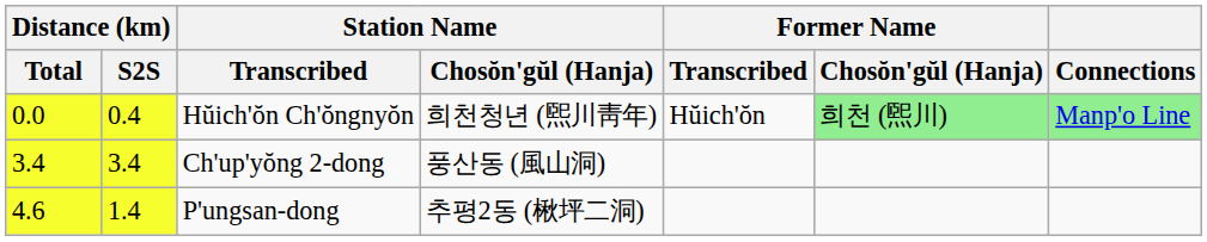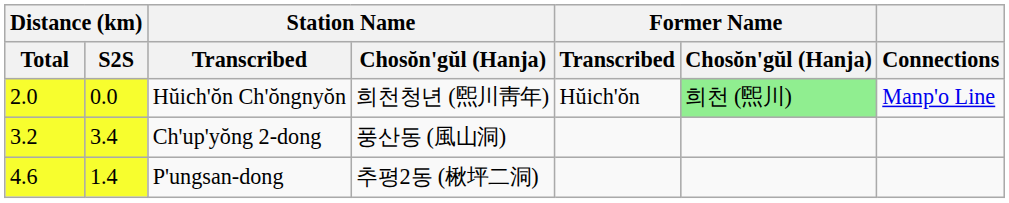Hŭich'ŏn Ch'ŏngnyŏn | Distance (km) / Total: 0.0 -> 2.0
Hŭich'ŏn Ch'ŏngnyŏn | Distance (km) / S2S: 0.4 -> 0.0
Hŭich'ŏn Ch'ŏngnyŏn | Connections: lightgreen background -> no background
Ch'up'yŏng 2-dong | Distance (km) / Total: 3.4 -> 3.2
